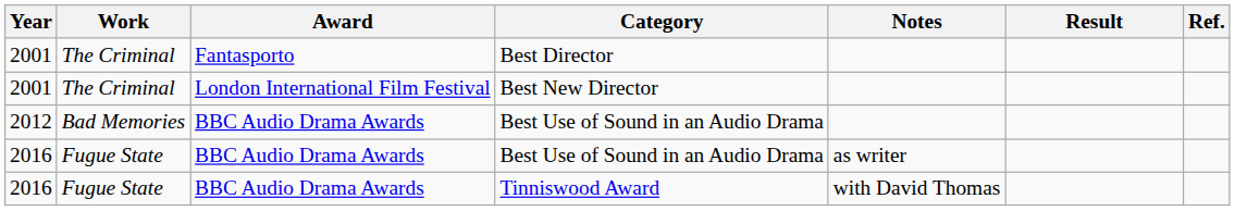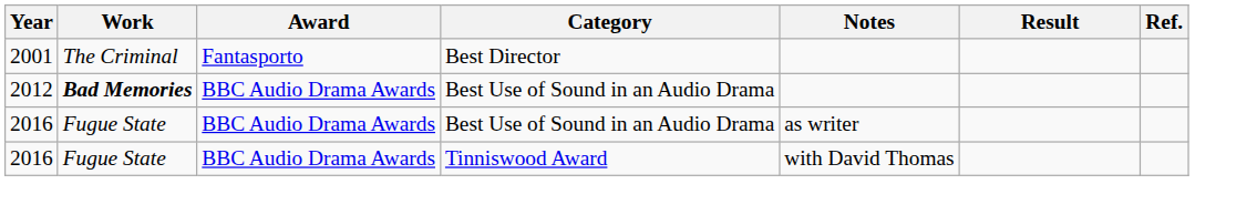- row: 2001 | The Criminal | London International Film Festival | Best New Director
2012 / Best Use of Sound in an Audio Drama | Work: normal -> bold
